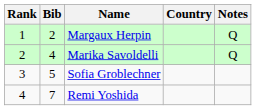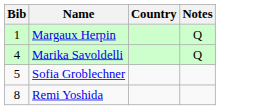- column: Rank | 1 | 2 | 3 | 4
Margaux Herpin | Bib: 2 -> 1
Remi Yoshida | Bib: 7 -> 8
